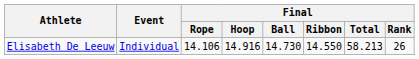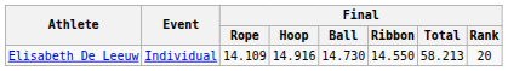Elisabeth De Leeuw | Final / Rope: 14.106 -> 14.109
Elisabeth De Leeuw | Final / Rank: 26 -> 20
